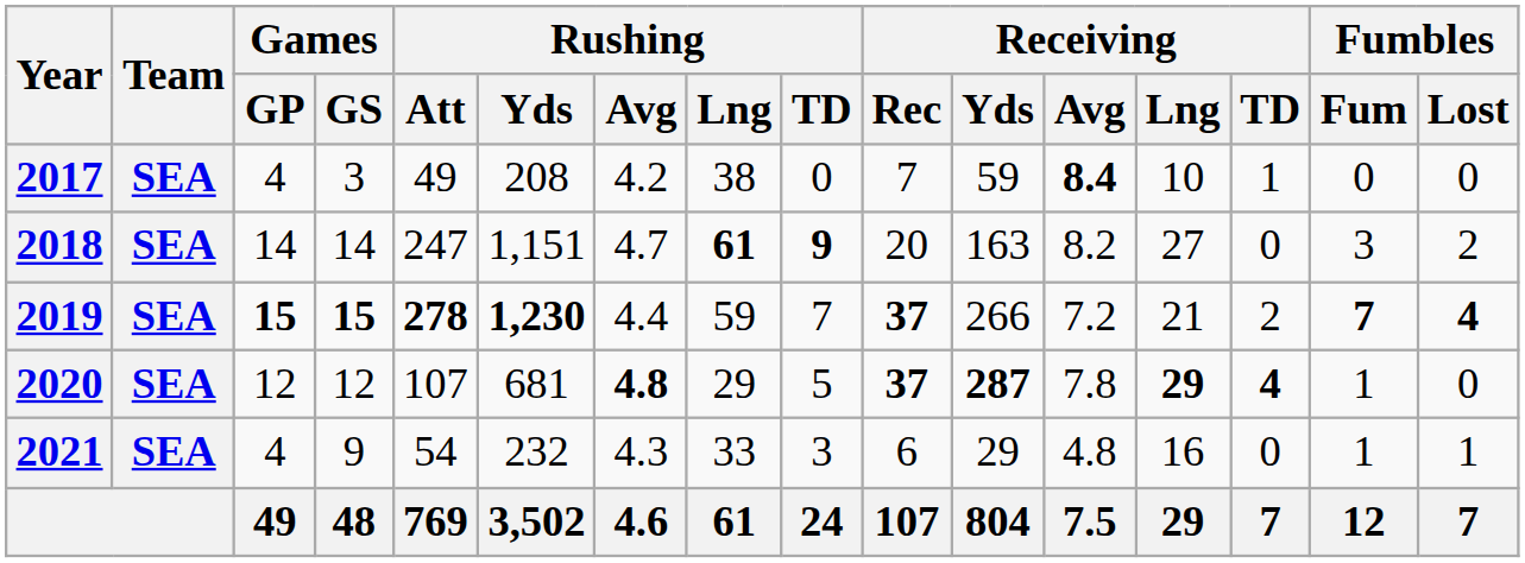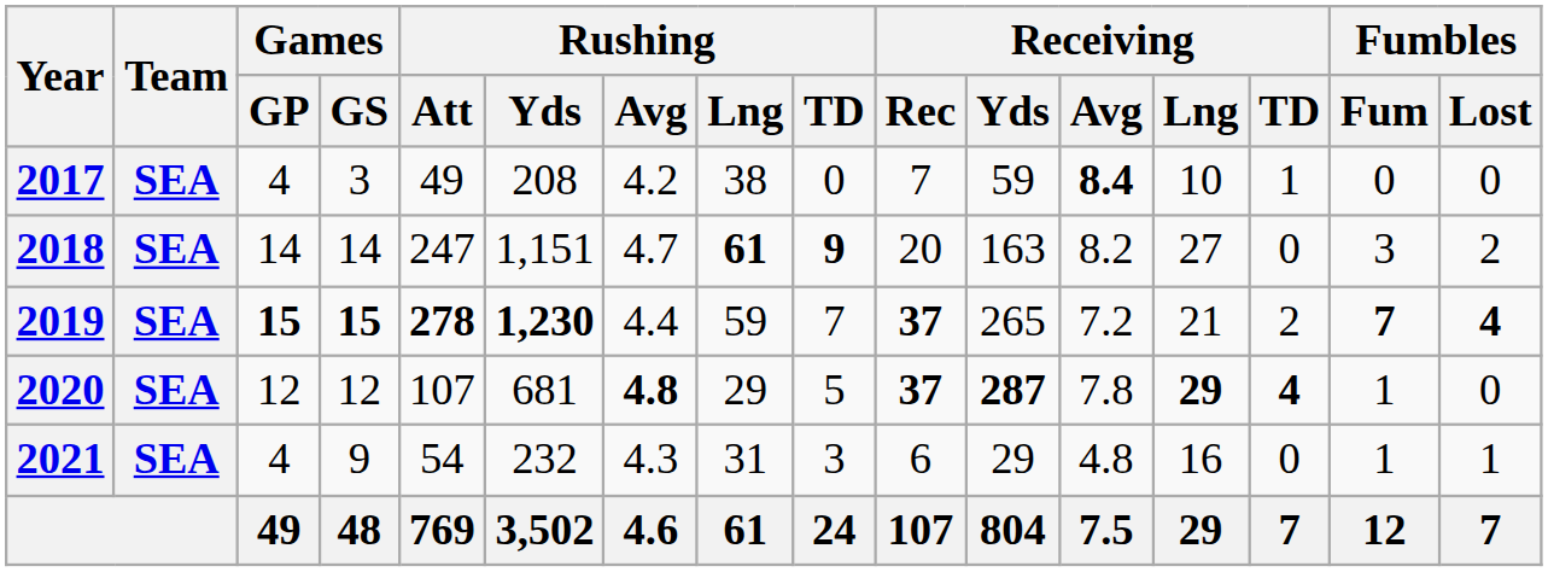2019 | Receiving / Yds: 266 -> 265
2021 | Rushing / Lng: 33 -> 31
